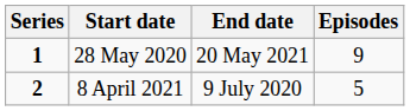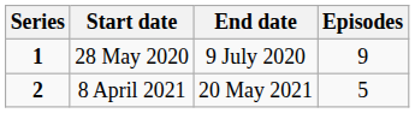28 May 2020 | End date: 20 May 2021 -> 9 July 2020
8 April 2021 | End date: 9 July 2020 -> 20 May 2021
